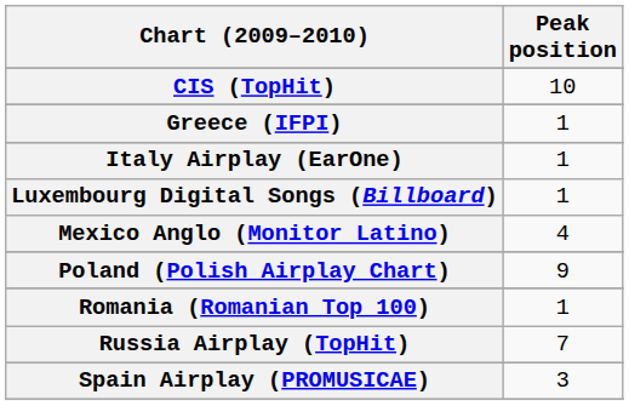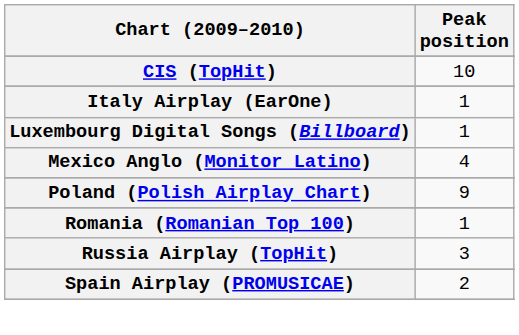- row: Greece (IFPI) | 1
Russia Airplay (TopHit) | Peak position: 7 -> 3
Spain Airplay (PROMUSICAE) | Peak position: 3 -> 2
